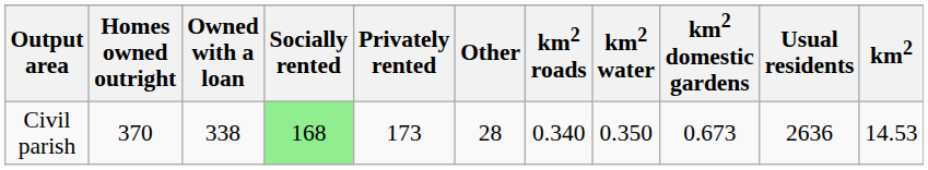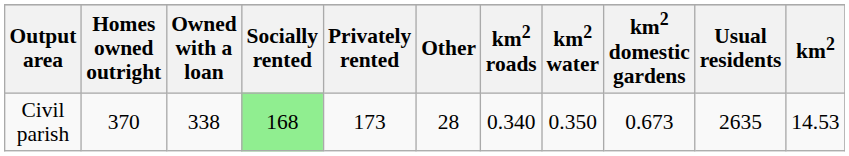Civil parish | Usual residents: 2636 -> 2635
